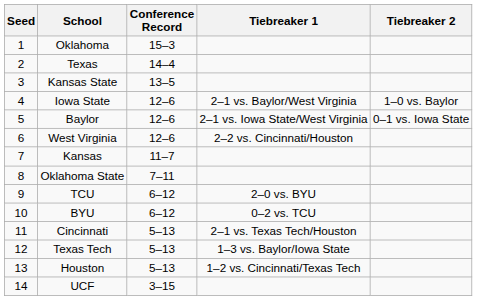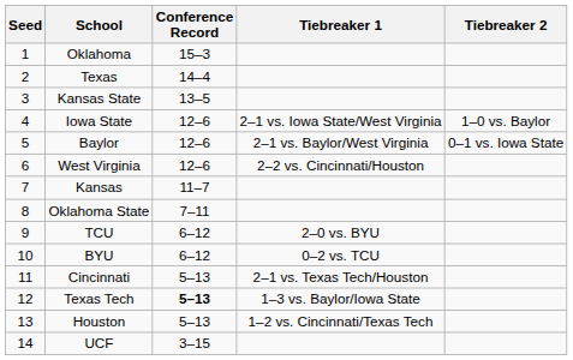Iowa State | Tiebreaker 1: 2–1 vs. Baylor/West Virginia -> 2–1 vs. Iowa State/West Virginia
Baylor | Tiebreaker 1: 2–1 vs. Iowa State/West Virginia -> 2–1 vs. Baylor/West Virginia
Texas Tech | Conference Record: normal -> bold
